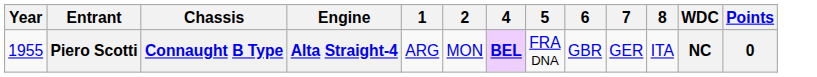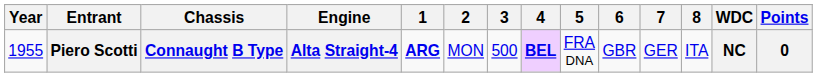+ column: 3 | 500
Piero Scotti | 1: normal -> bold
